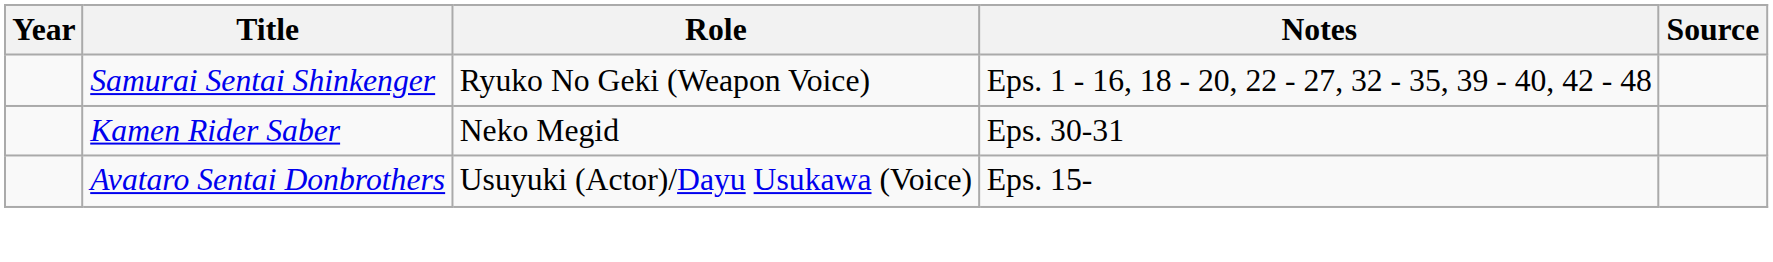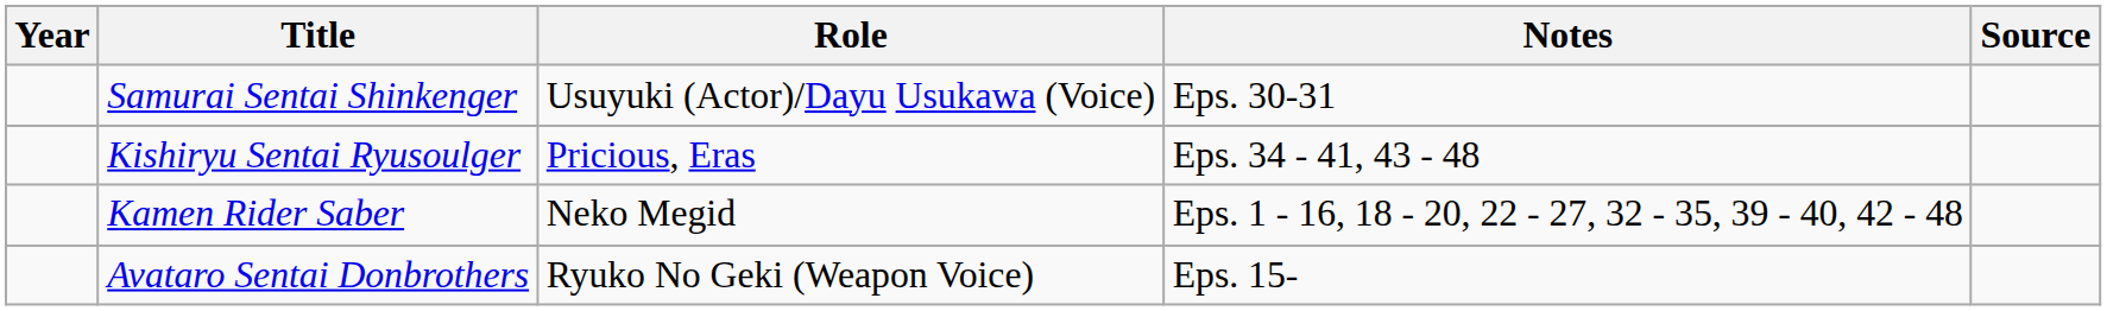Samurai Sentai Shinkenger | Role: Ryuko No Geki (Weapon Voice) -> Usuyuki (Actor)/Dayu Usukawa (Voice)
Samurai Sentai Shinkenger | Notes: Eps. 1 - 16, 18 - 20, 22 - 27, 32 - 35, 39 - 40, 42 - 48 -> Eps. 30-31
+ row: Kishiryu Sentai Ryusoulger | Pricious, Eras | Eps. 34 - 41, 43 - 48
Kamen Rider Saber | Notes: Eps. 30-31 -> Eps. 1 - 16, 18 - 20, 22 - 27, 32 - 35, 39 - 40, 42 - 48
Avataro Sentai Donbrothers | Role: Usuyuki (Actor)/Dayu Usukawa (Voice) -> Ryuko No Geki (Weapon Voice)
